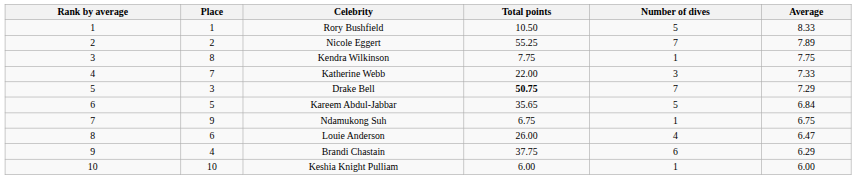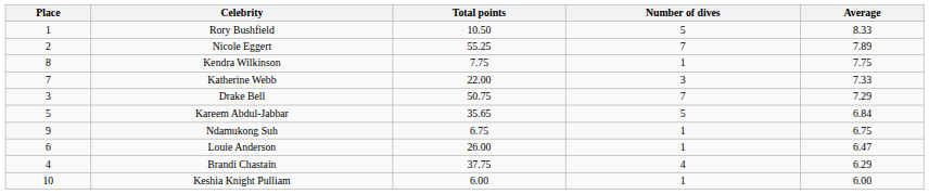- column: Rank by average | 1 | 2 | 3 | 4 | 5 | 6 | 7 | 8 | 9 | 10
Drake Bell | Total points: bold -> normal
Louie Anderson | Number of dives: 4 -> 1
Brandi Chastain | Number of dives: 6 -> 4
